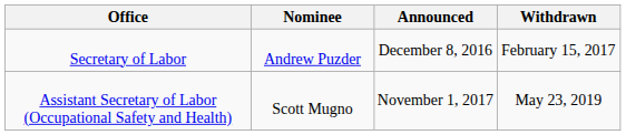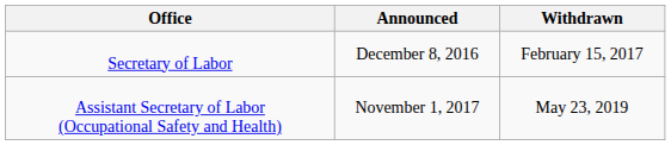- column: Nominee | Andrew Puzder | Scott Mugno
